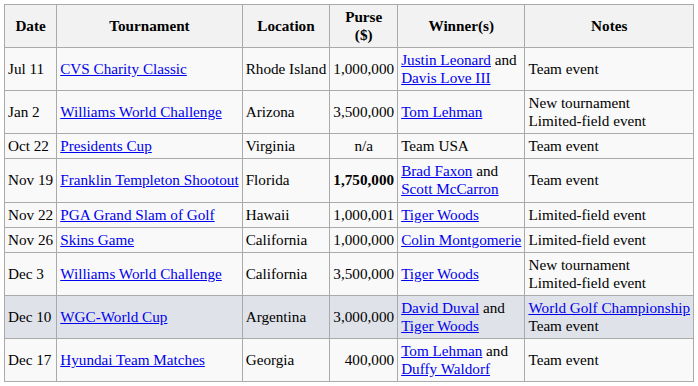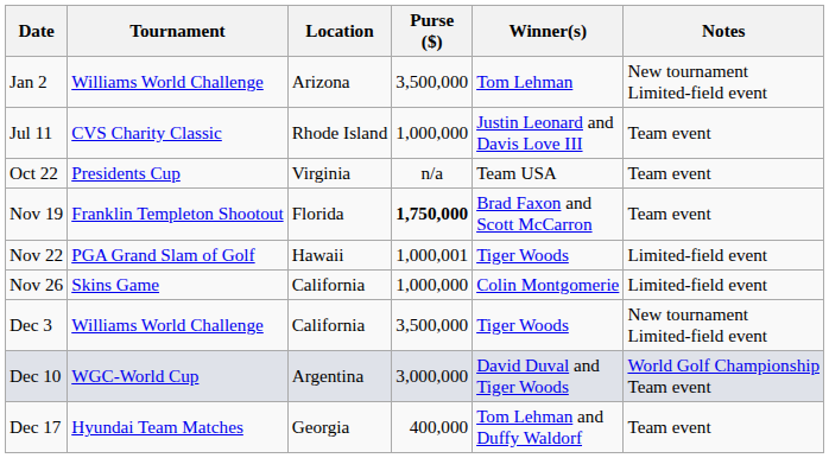rows swapped: Jan 2 <-> Jul 11
